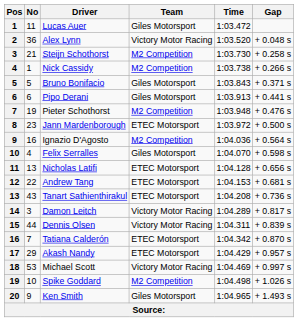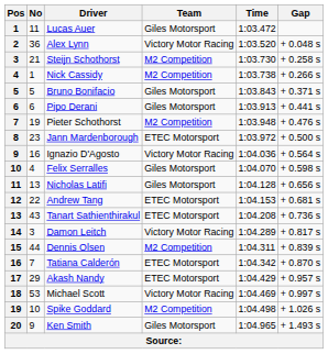Ignazio D'Agosto | Team: M2 Competition -> Victory Motor Racing
Nicholas Latifi | Team: ETEC Motorsport -> Giles Motorsport
Dennis Olsen | Team: Victory Motor Racing -> M2 Competition
